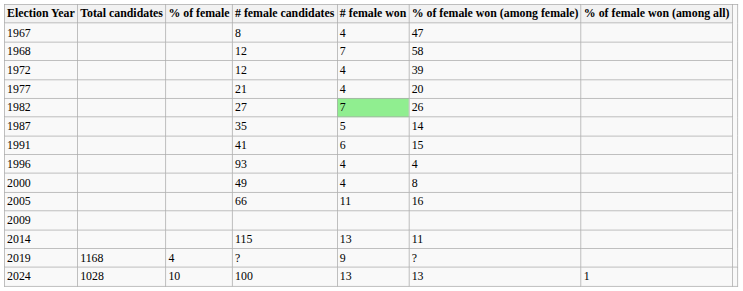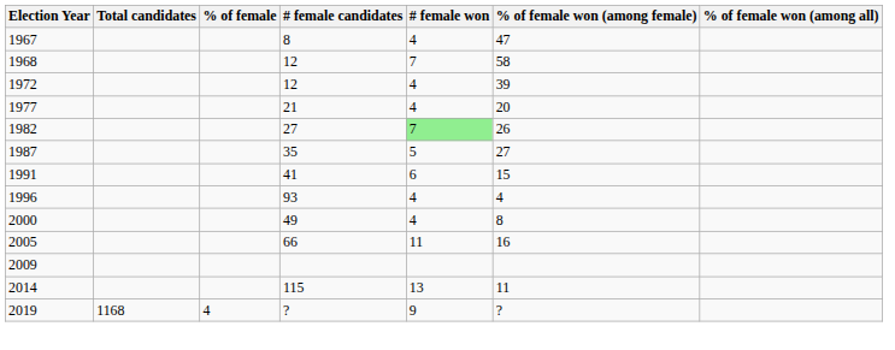1987 | % of female won (among female): 14 -> 27
- row: 2024 | 1028 | 10 | 100 | 13 | 13 | 1
